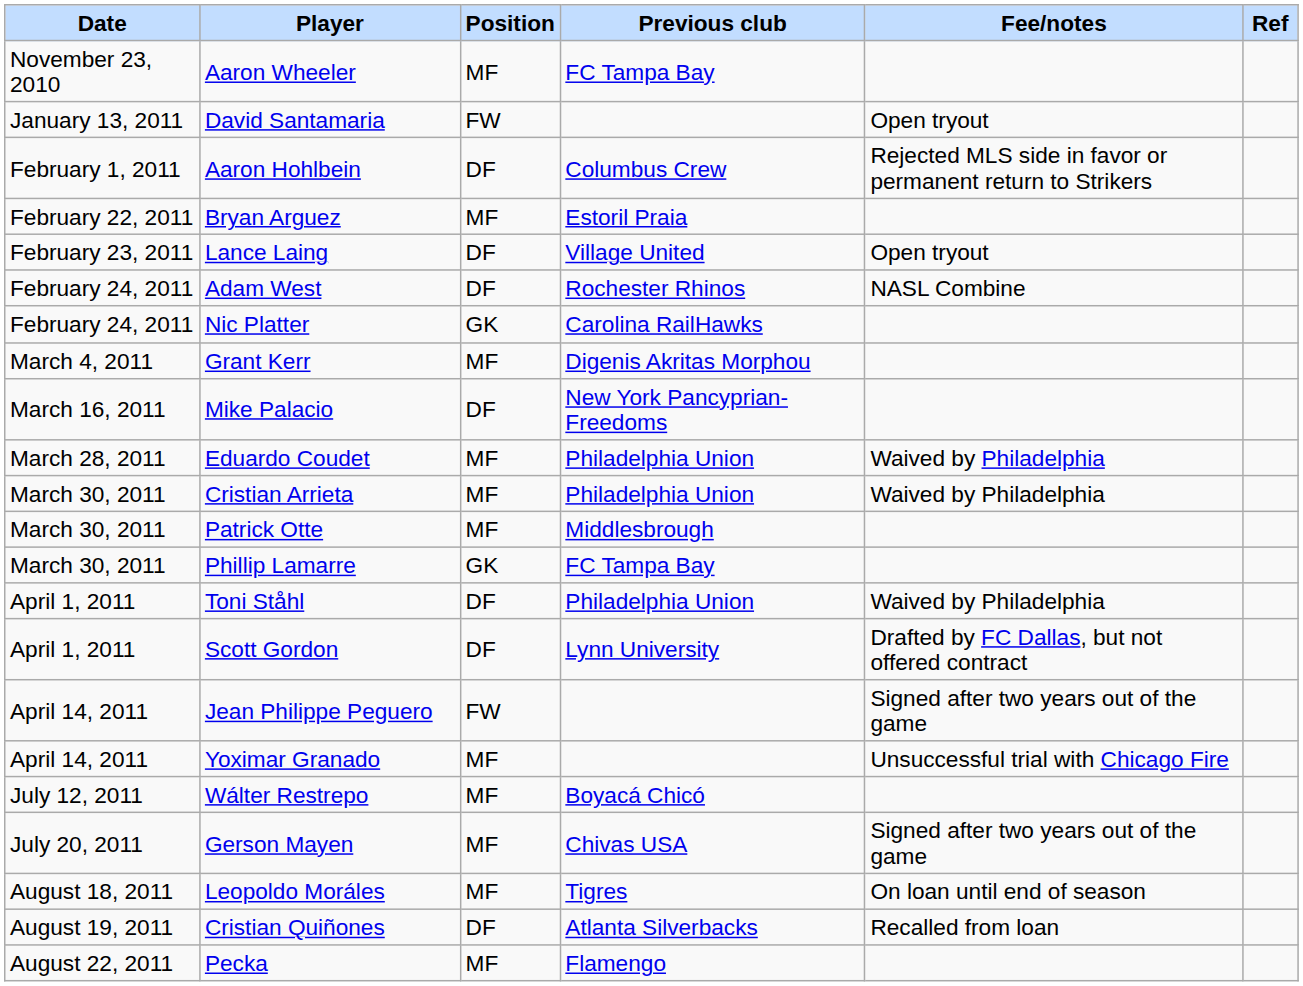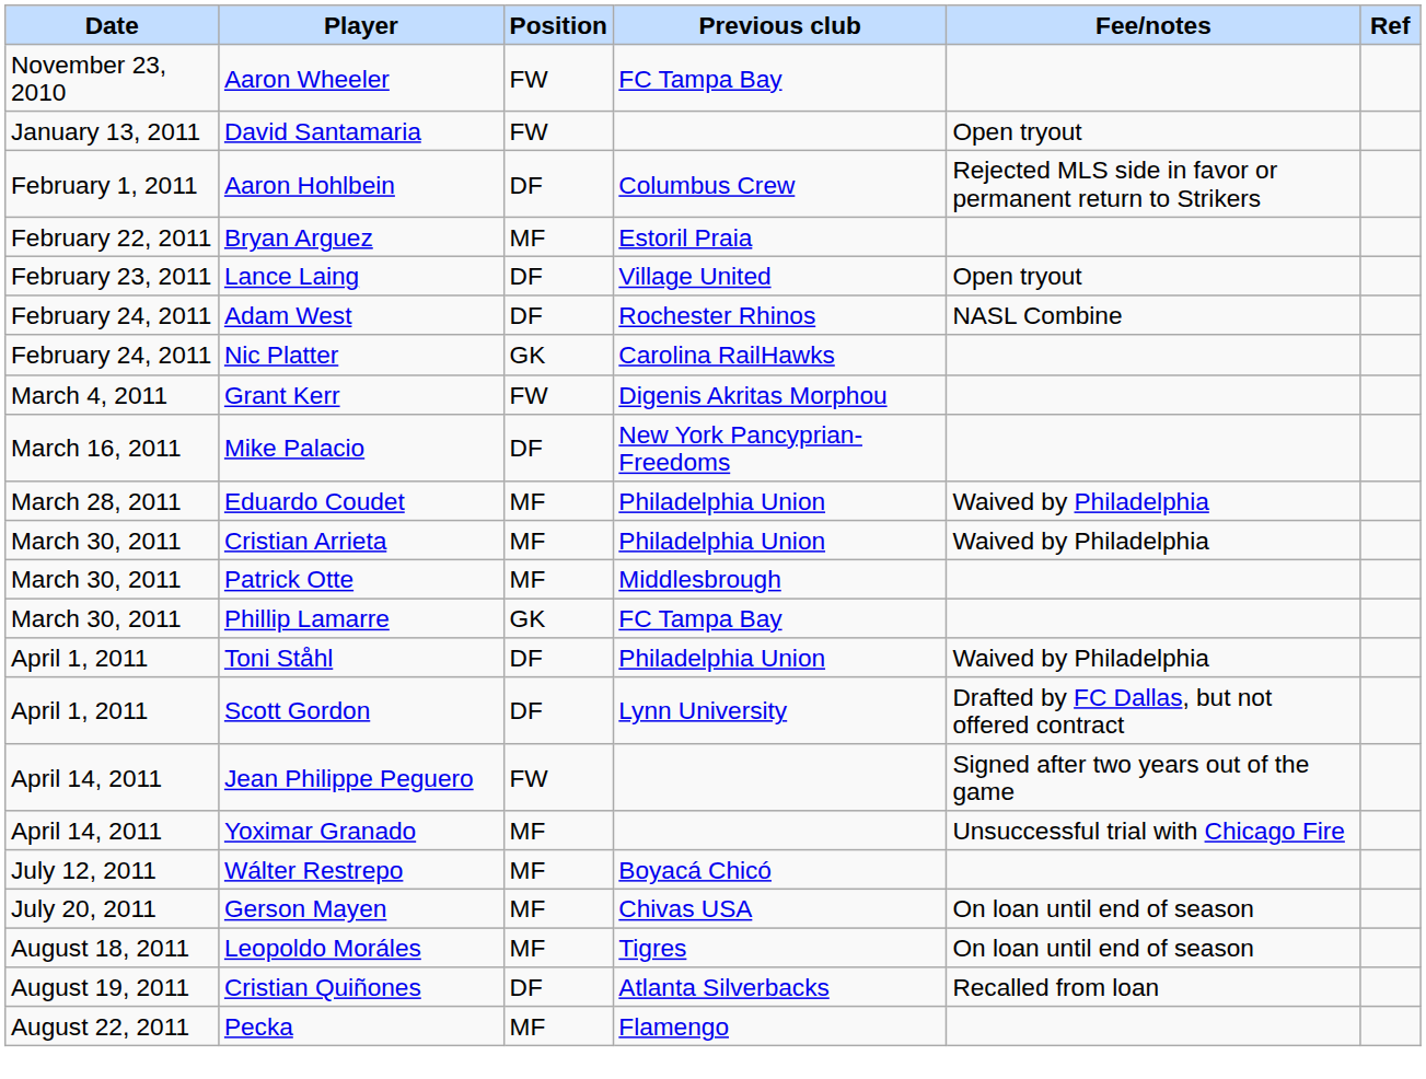Aaron Wheeler | Position: MF -> FW
Grant Kerr | Position: MF -> FW
Gerson Mayen | Fee/notes: Signed after two years out of the game -> On loan until end of season
